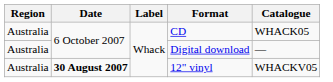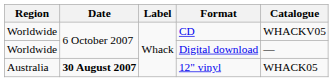CD | Region: Australia -> Worldwide
CD | Catalogue: WHACK05 -> WHACKV05
Digital download | Region: Australia -> Worldwide
12" vinyl | Catalogue: WHACKV05 -> WHACK05
